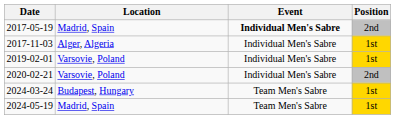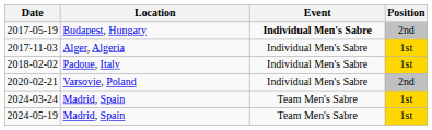2017-05-19 | Location: Madrid, Spain -> Budapest, Hungary
+ row: 2018-02-02 | Padoue, Italy | Individual Men's Sabre | 1st
- row: 2019-02-01 | Varsovie, Poland | Individual Men's Sabre | 1st
2024-03-24 | Location: Budapest, Hungary -> Madrid, Spain
